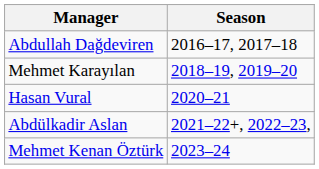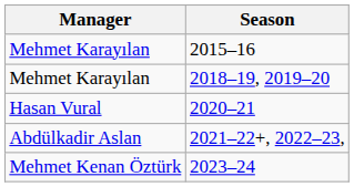+ row: Mehmet Karayılan | 2015–16
- row: Abdullah Dağdeviren | 2016–17, 2017–18
